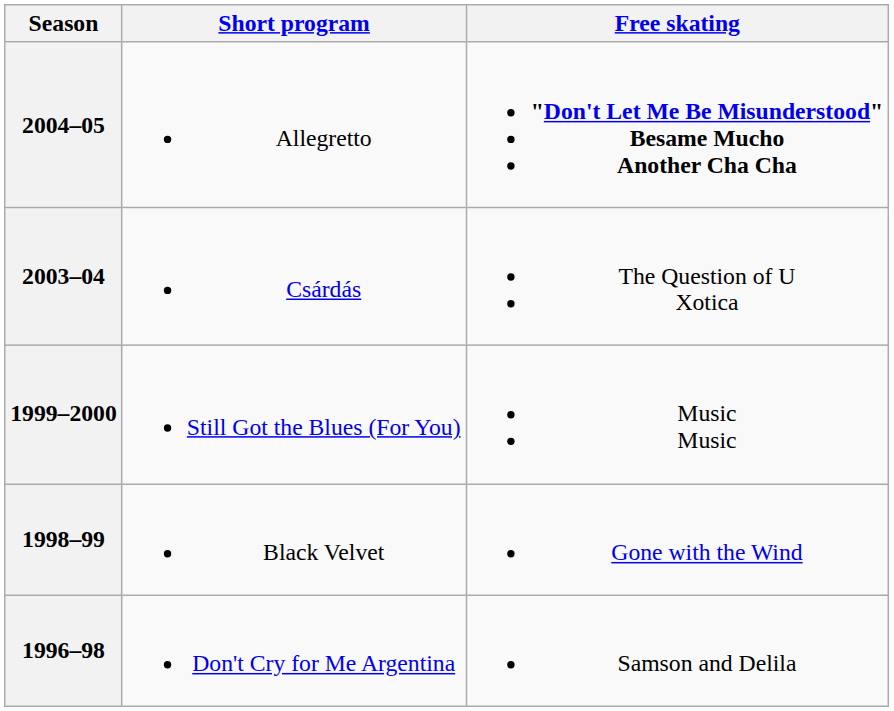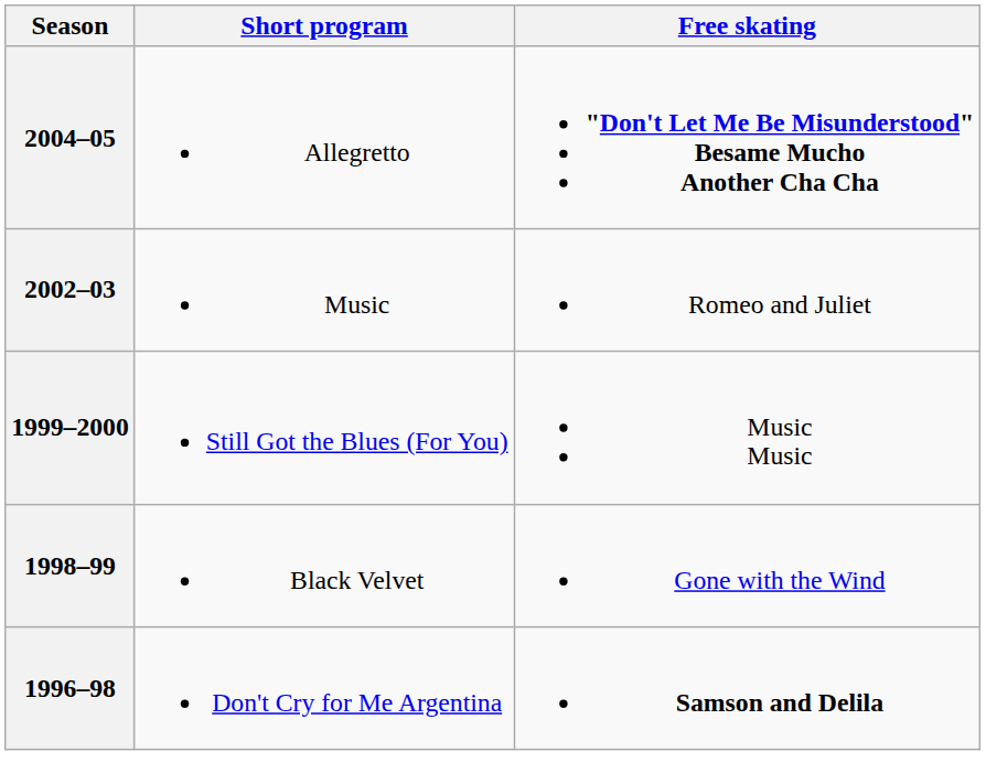- row: 2003–04 | Csárdás | The Question of U Xotica
+ row: 2002–03 | Music | Romeo and Juliet
1996–98 | Free skating: normal -> bold
